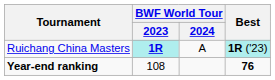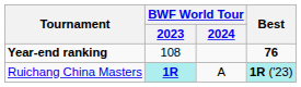rows swapped: Ruichang China Masters <-> Year-end ranking
